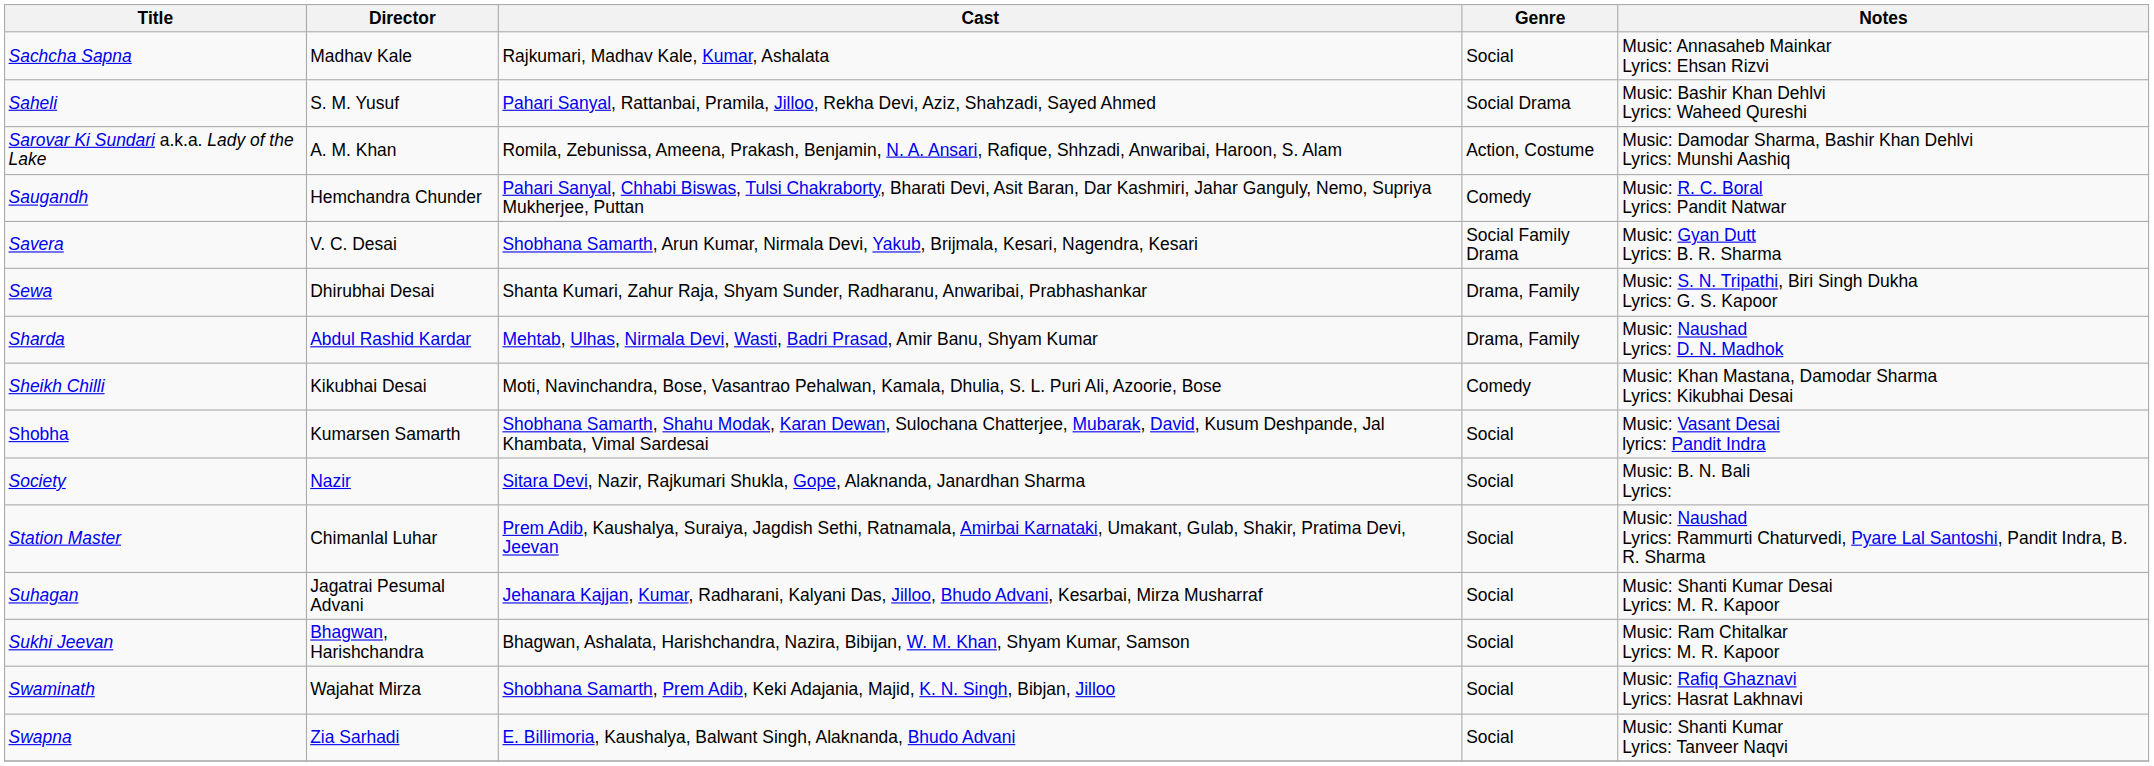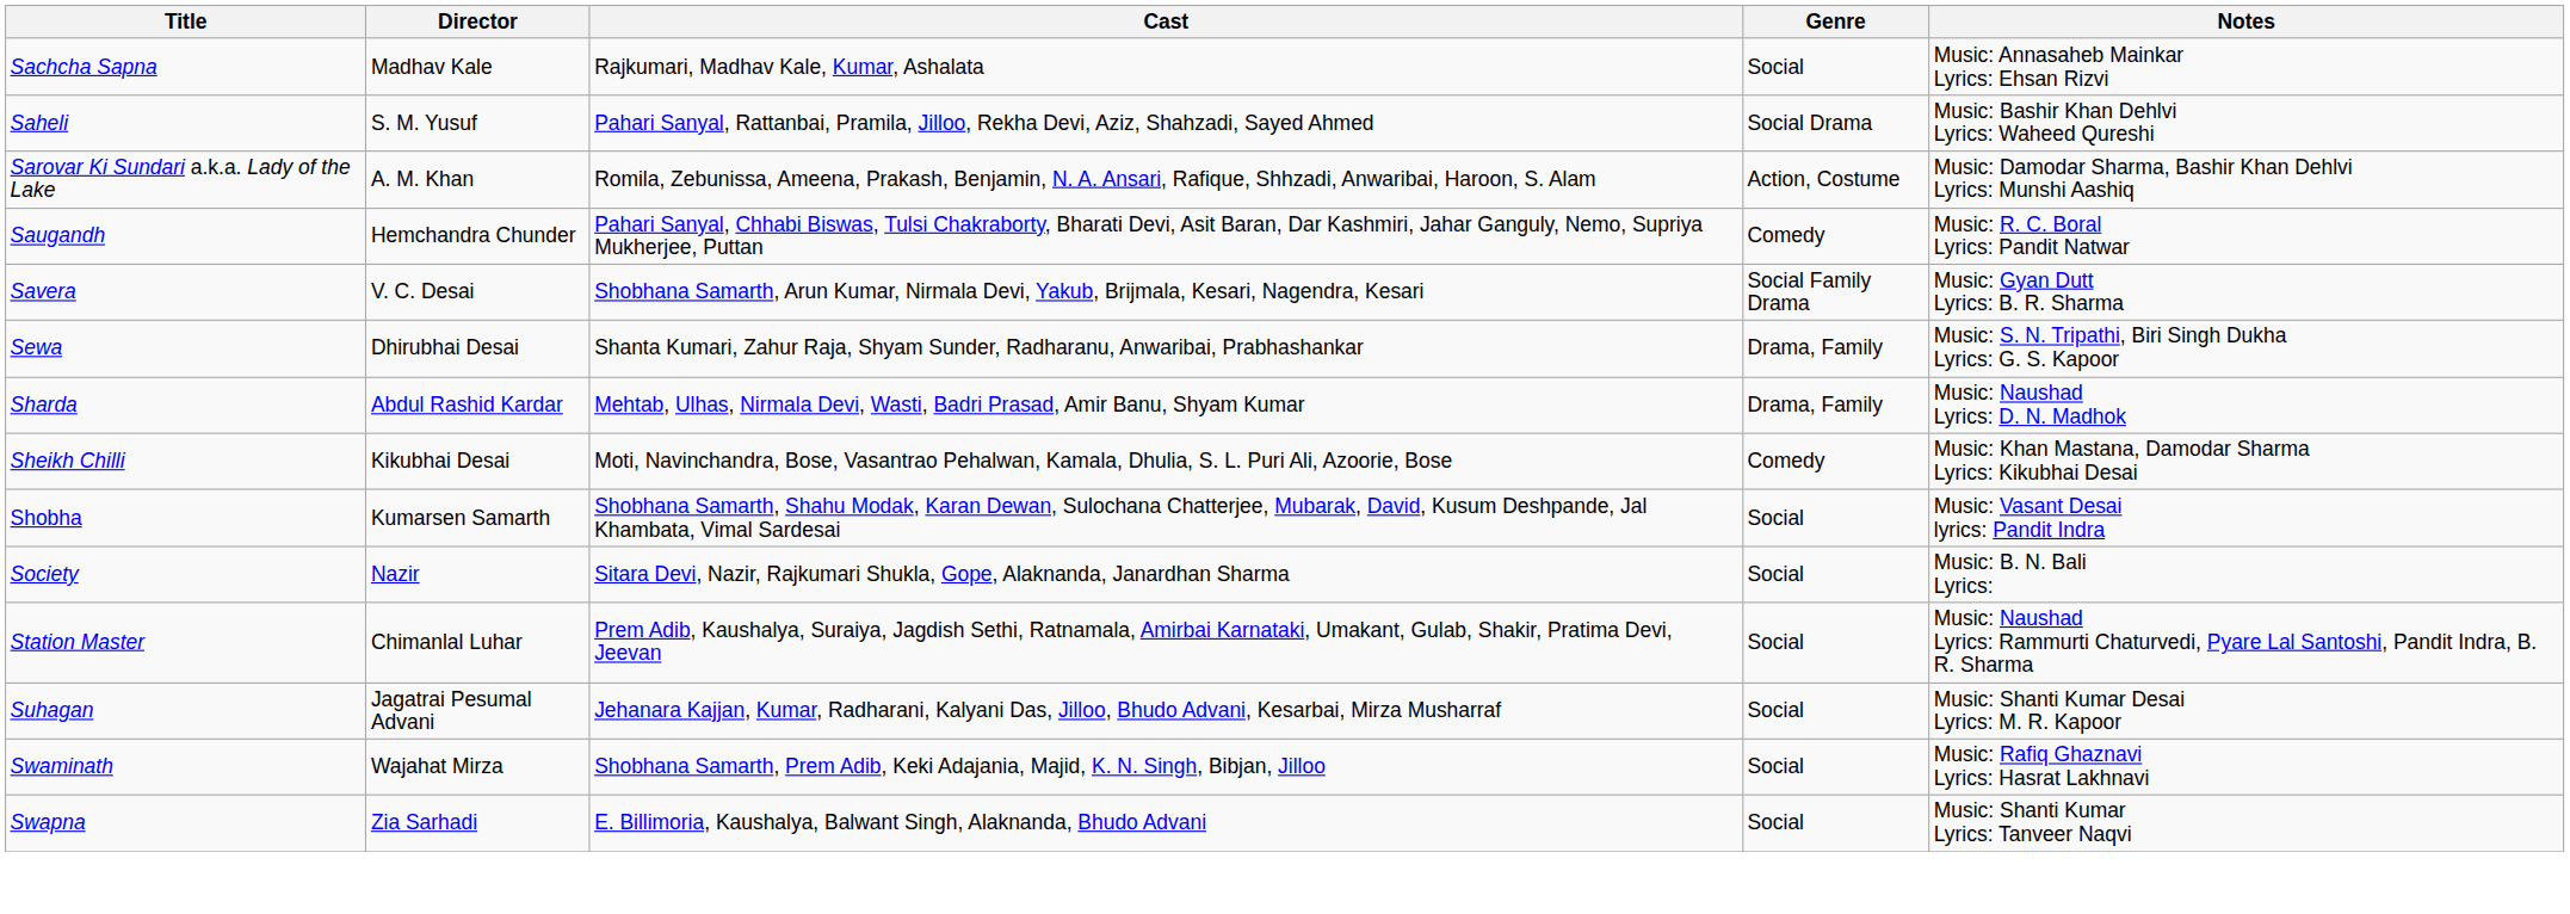- row: Sukhi Jeevan | Bhagwan, Harishchandra | Bhagwan, Ashalata, Harishchandra, Nazira, Bibijan, W. M. Khan, Shyam Kumar, Samson | Social | Music: Ram Chitalkar Lyrics: M. R. Kapoor
